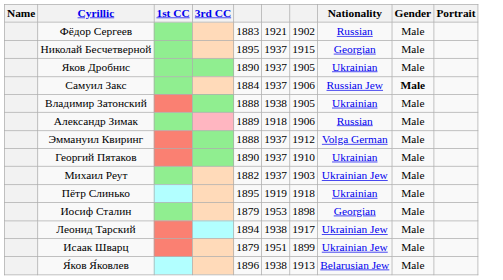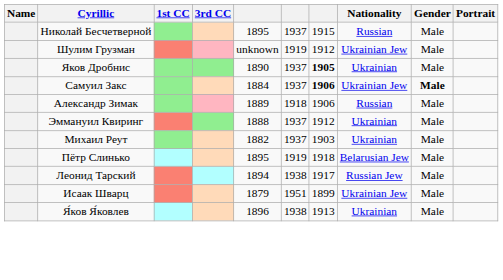- row: Фёдор Сергеев | 1883 | 1921 | 1902 | Russian | Male
Николай Бесчетверной | Nationality: Georgian -> Russian
+ row: Шулим Грузман | unknown | 1919 | 1912 | Ukrainian Jew | Male
Яков Дробнис | column 7: normal -> bold
Самуил Закс | column 7: normal -> bold
Самуил Закс | Nationality: Russian Jew -> Ukrainian Jew
- row: Владимир Затонский | 1888 | 1938 | 1905 | Ukrainian | Male
Эммануил Квиринг | Nationality: Volga German -> Ukrainian
- row: Георгий Пятаков | 1890 | 1937 | 1910 | Ukrainian | Male
Михаил Реут | Nationality: Ukrainian Jew -> Ukrainian
Пётр Слинько | Nationality: Ukrainian -> Belarusian Jew
- row: Иосиф Сталин | 1879 | 1953 | 1898 | Georgian | Male
Леонид Тарский | Nationality: Ukrainian Jew -> Russian Jew
Я́ков Я́ковлев | Nationality: Belarusian Jew -> Ukrainian
